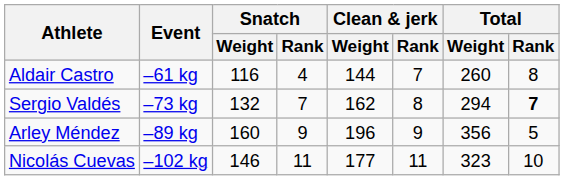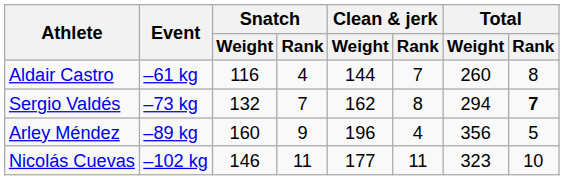Arley Méndez | Clean & jerk / Rank: 9 -> 4
